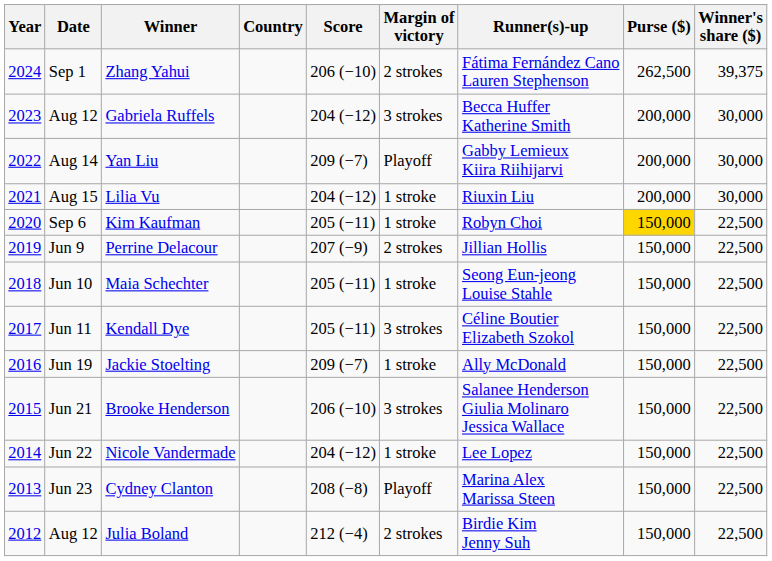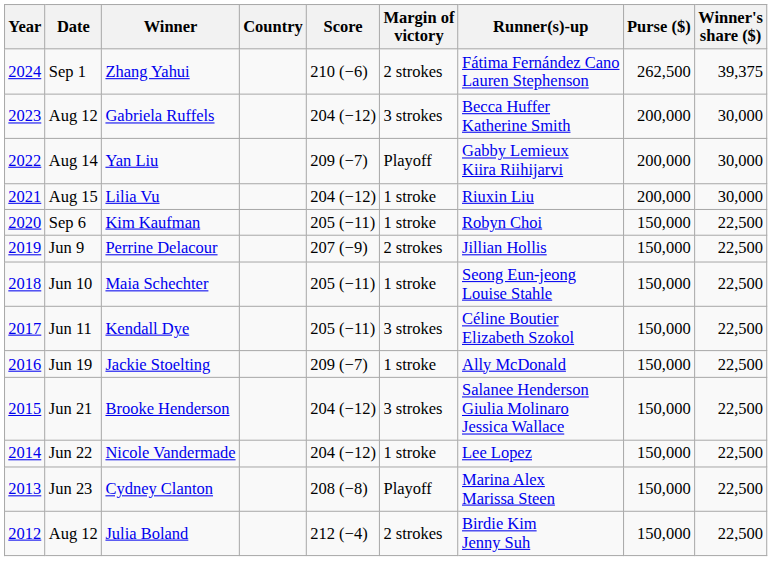Zhang Yahui | Score: 206 (−10) -> 210 (−6)
Kim Kaufman | Purse ($): gold background -> no background
Brooke Henderson | Score: 206 (−10) -> 204 (−12)
